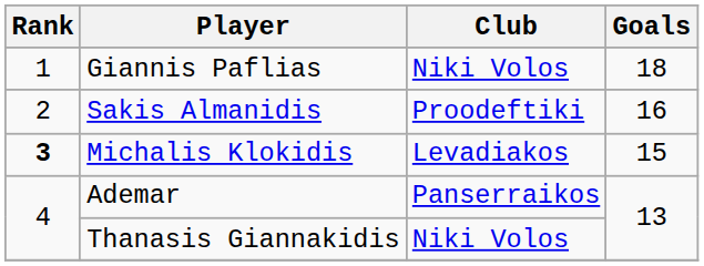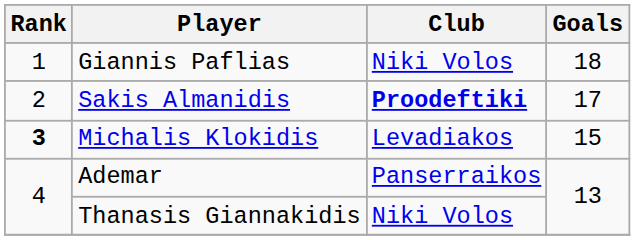Sakis Almanidis | Club: normal -> bold
Sakis Almanidis | Goals: 16 -> 17
